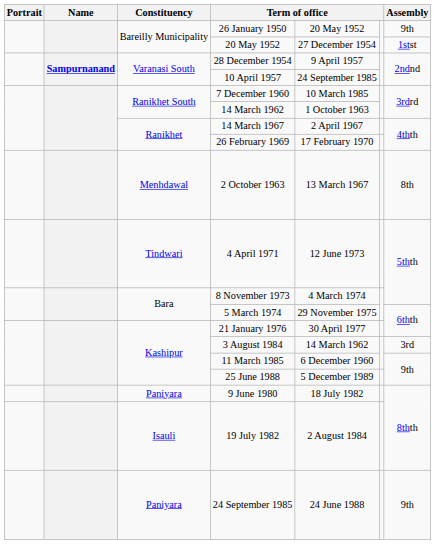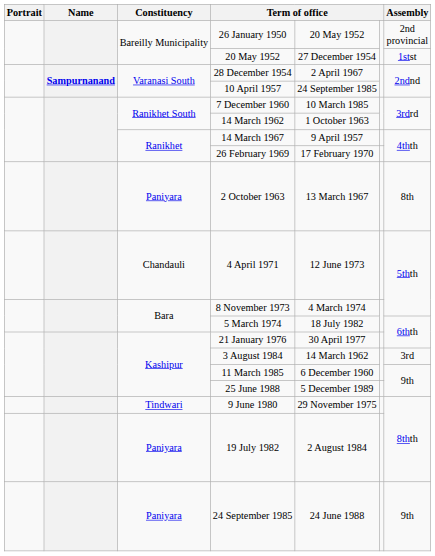26 January 1950 | Assembly: 9th -> 2nd provincial
28 December 1954 | column 5: 9 April 1957 -> 2 April 1967
14 March 1967 | column 5: 2 April 1967 -> 9 April 1957
2 October 1963 | Constituency: Menhdawal -> Paniyara
4 April 1971 | Constituency: Tindwari -> Chandauli
5 March 1974 | column 5: 29 November 1975 -> 18 July 1982
9 June 1980 | Constituency: Paniyara -> Tindwari
9 June 1980 | column 5: 18 July 1982 -> 29 November 1975
19 July 1982 | Constituency: Isauli -> Paniyara
